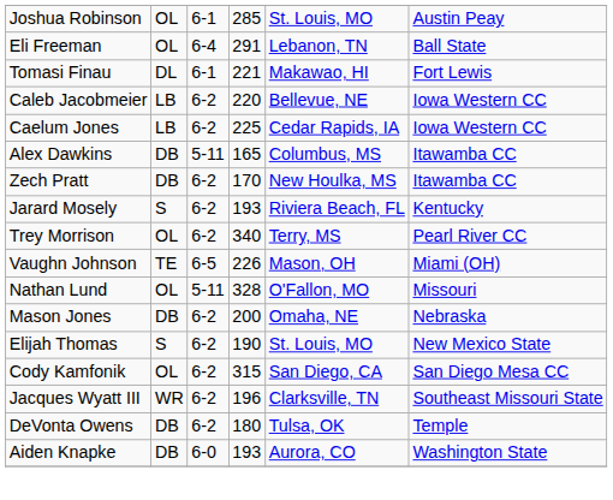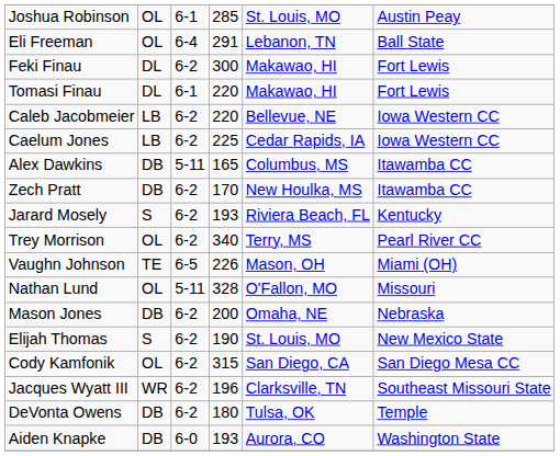+ row: Feki Finau | DL | 6-2 | 300 | Makawao, HI | Fort Lewis
Tomasi Finau | column 4: 221 -> 220
